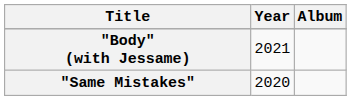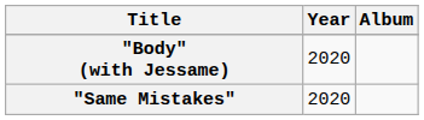"Body" (with Jessame) | Year: 2021 -> 2020
